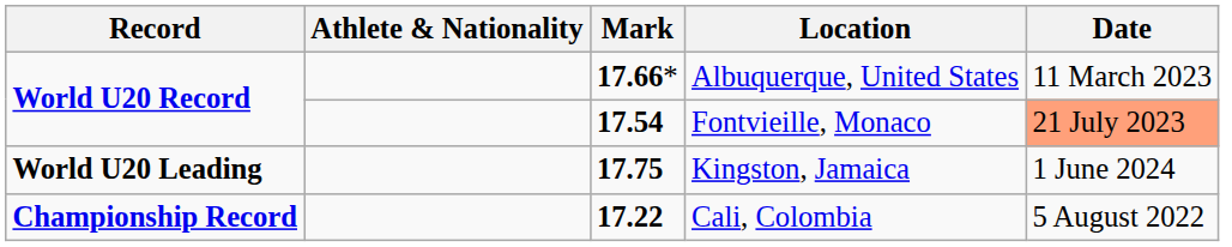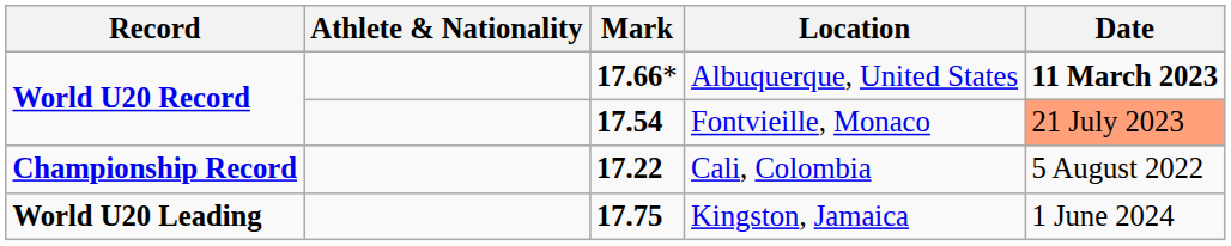Albuquerque, United States | Date: normal -> bold
rows swapped: Cali, Colombia <-> Kingston, Jamaica
